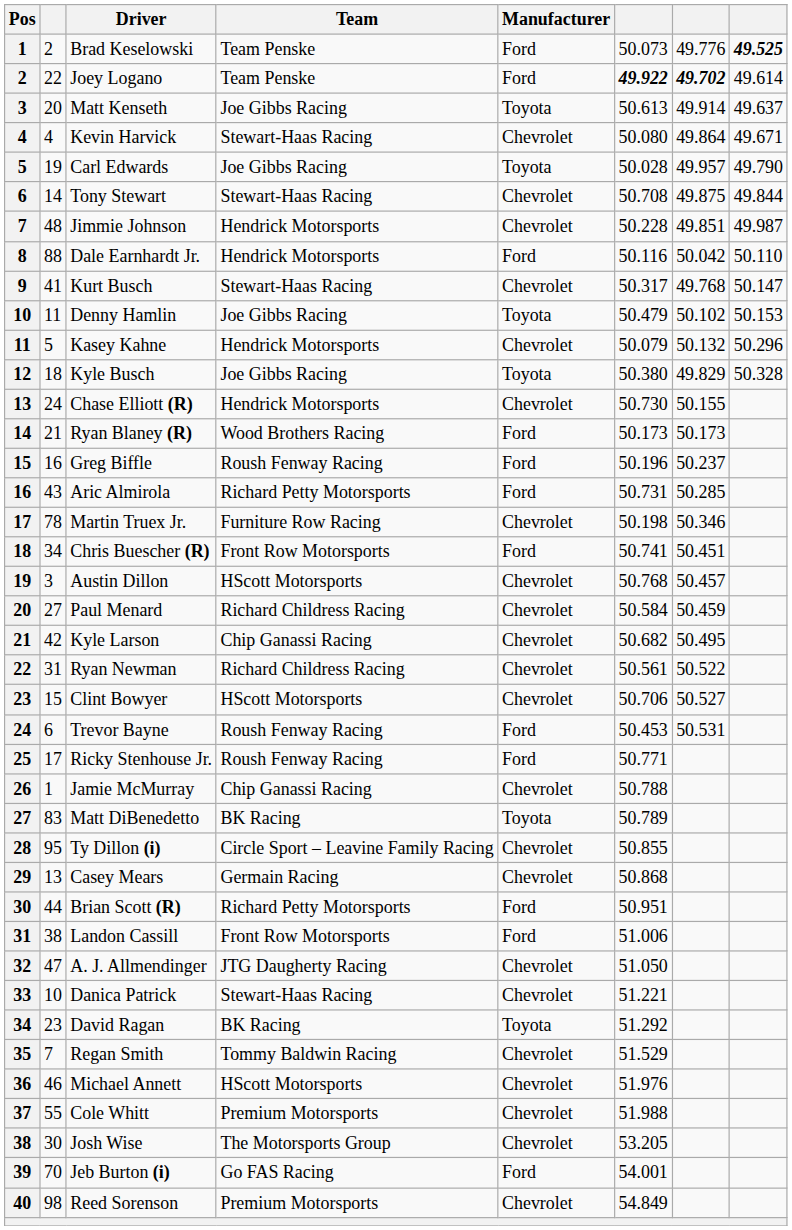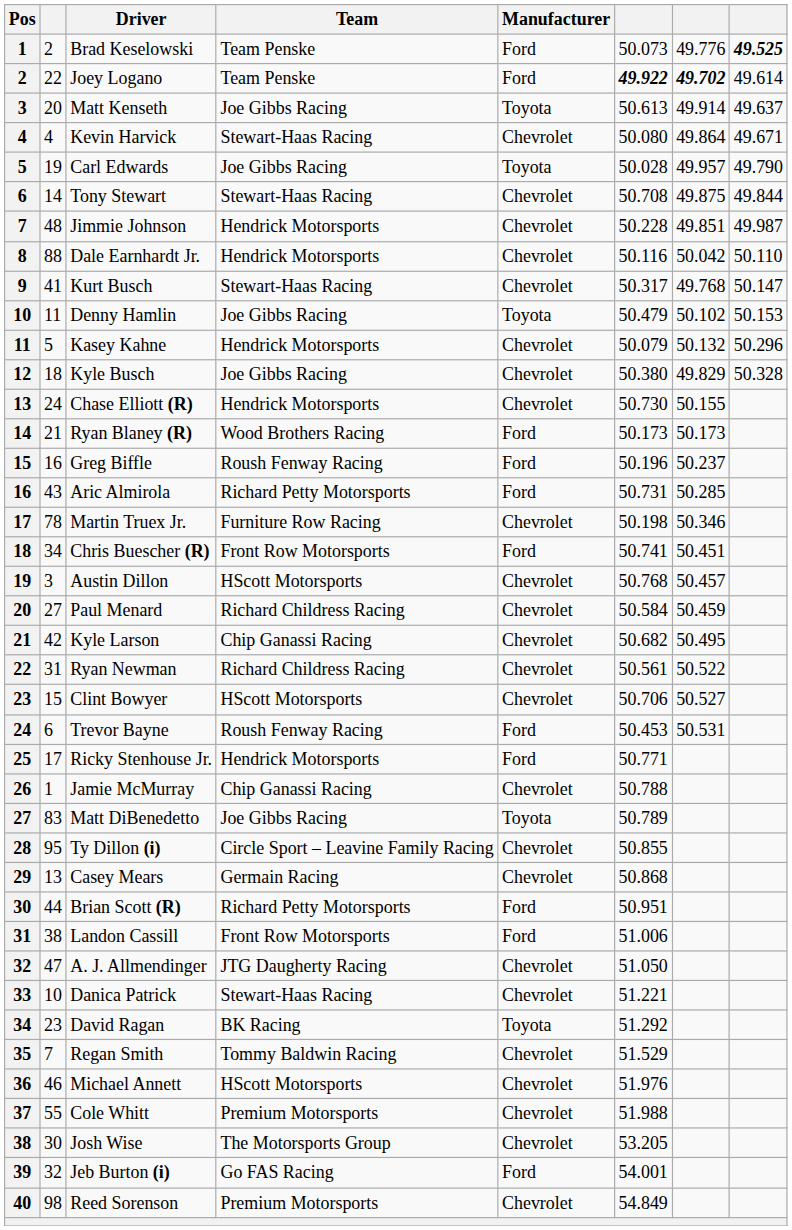Dale Earnhardt Jr. | Manufacturer: Ford -> Chevrolet
Kyle Busch | Manufacturer: Toyota -> Chevrolet
Ricky Stenhouse Jr. | Team: Roush Fenway Racing -> Hendrick Motorsports
Matt DiBenedetto | Team: BK Racing -> Joe Gibbs Racing
Jeb Burton (i) | column 2: 70 -> 32
